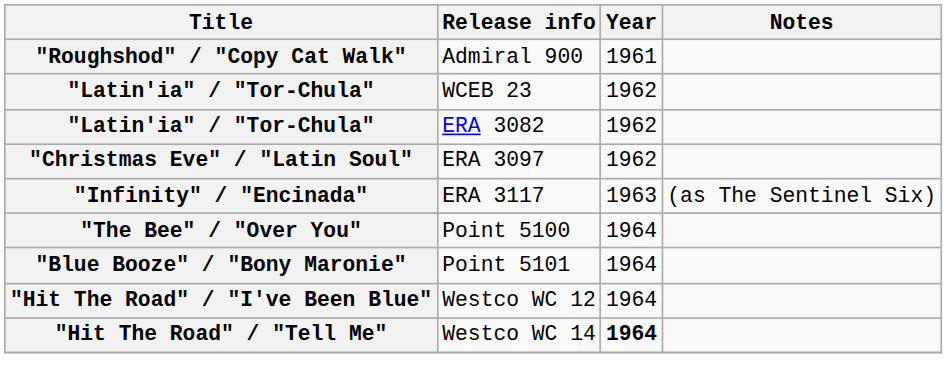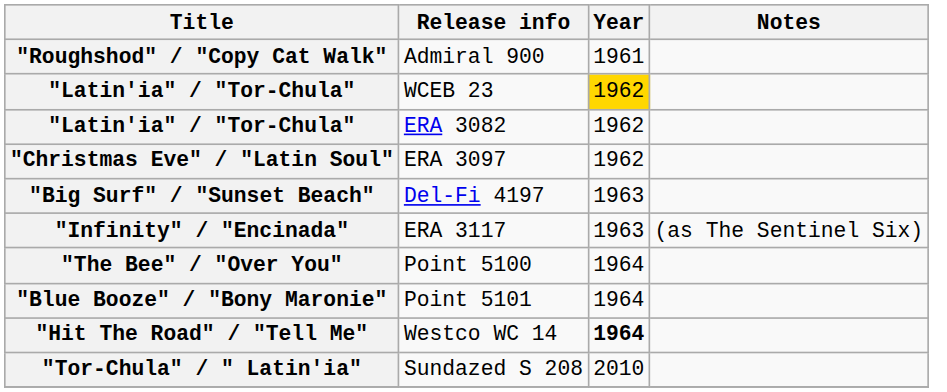"Latin'ia" / "Tor-Chula" / WCEB 23 | Year: no background -> gold background
+ row: "Big Surf" / "Sunset Beach" | Del-Fi 4197 | 1963
- row: "Hit The Road" / "I've Been Blue" | Westco WC 12 | 1964
+ row: "Tor-Chula" / " Latin'ia" | Sundazed S 208 | 2010
